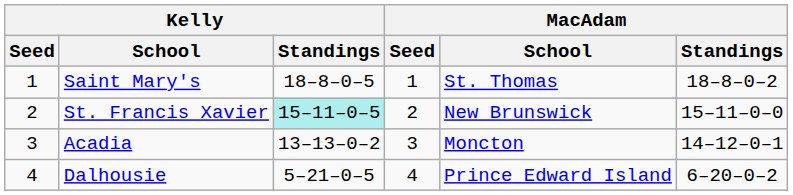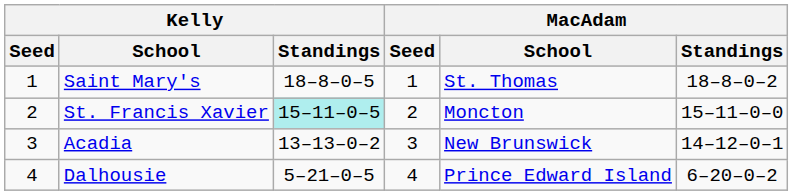St. Francis Xavier | MacAdam / School: New Brunswick -> Moncton
Acadia | MacAdam / School: Moncton -> New Brunswick
